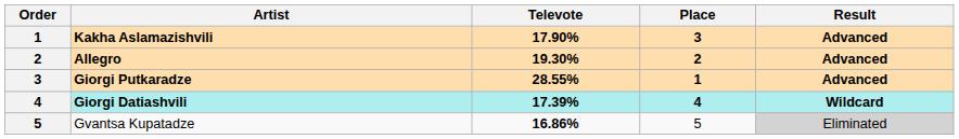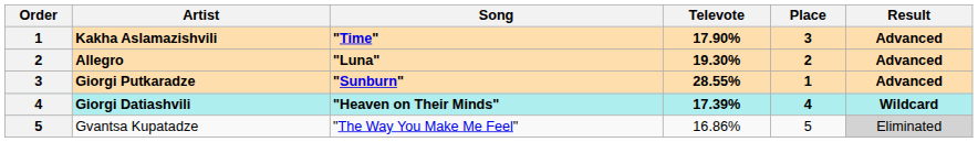+ column: Song | "Time" | "Luna" | "Sunburn" | "Heaven on Their Minds" | "The Way You Make Me Feel"
Gvantsa Kupatadze | Televote: bold -> normal
